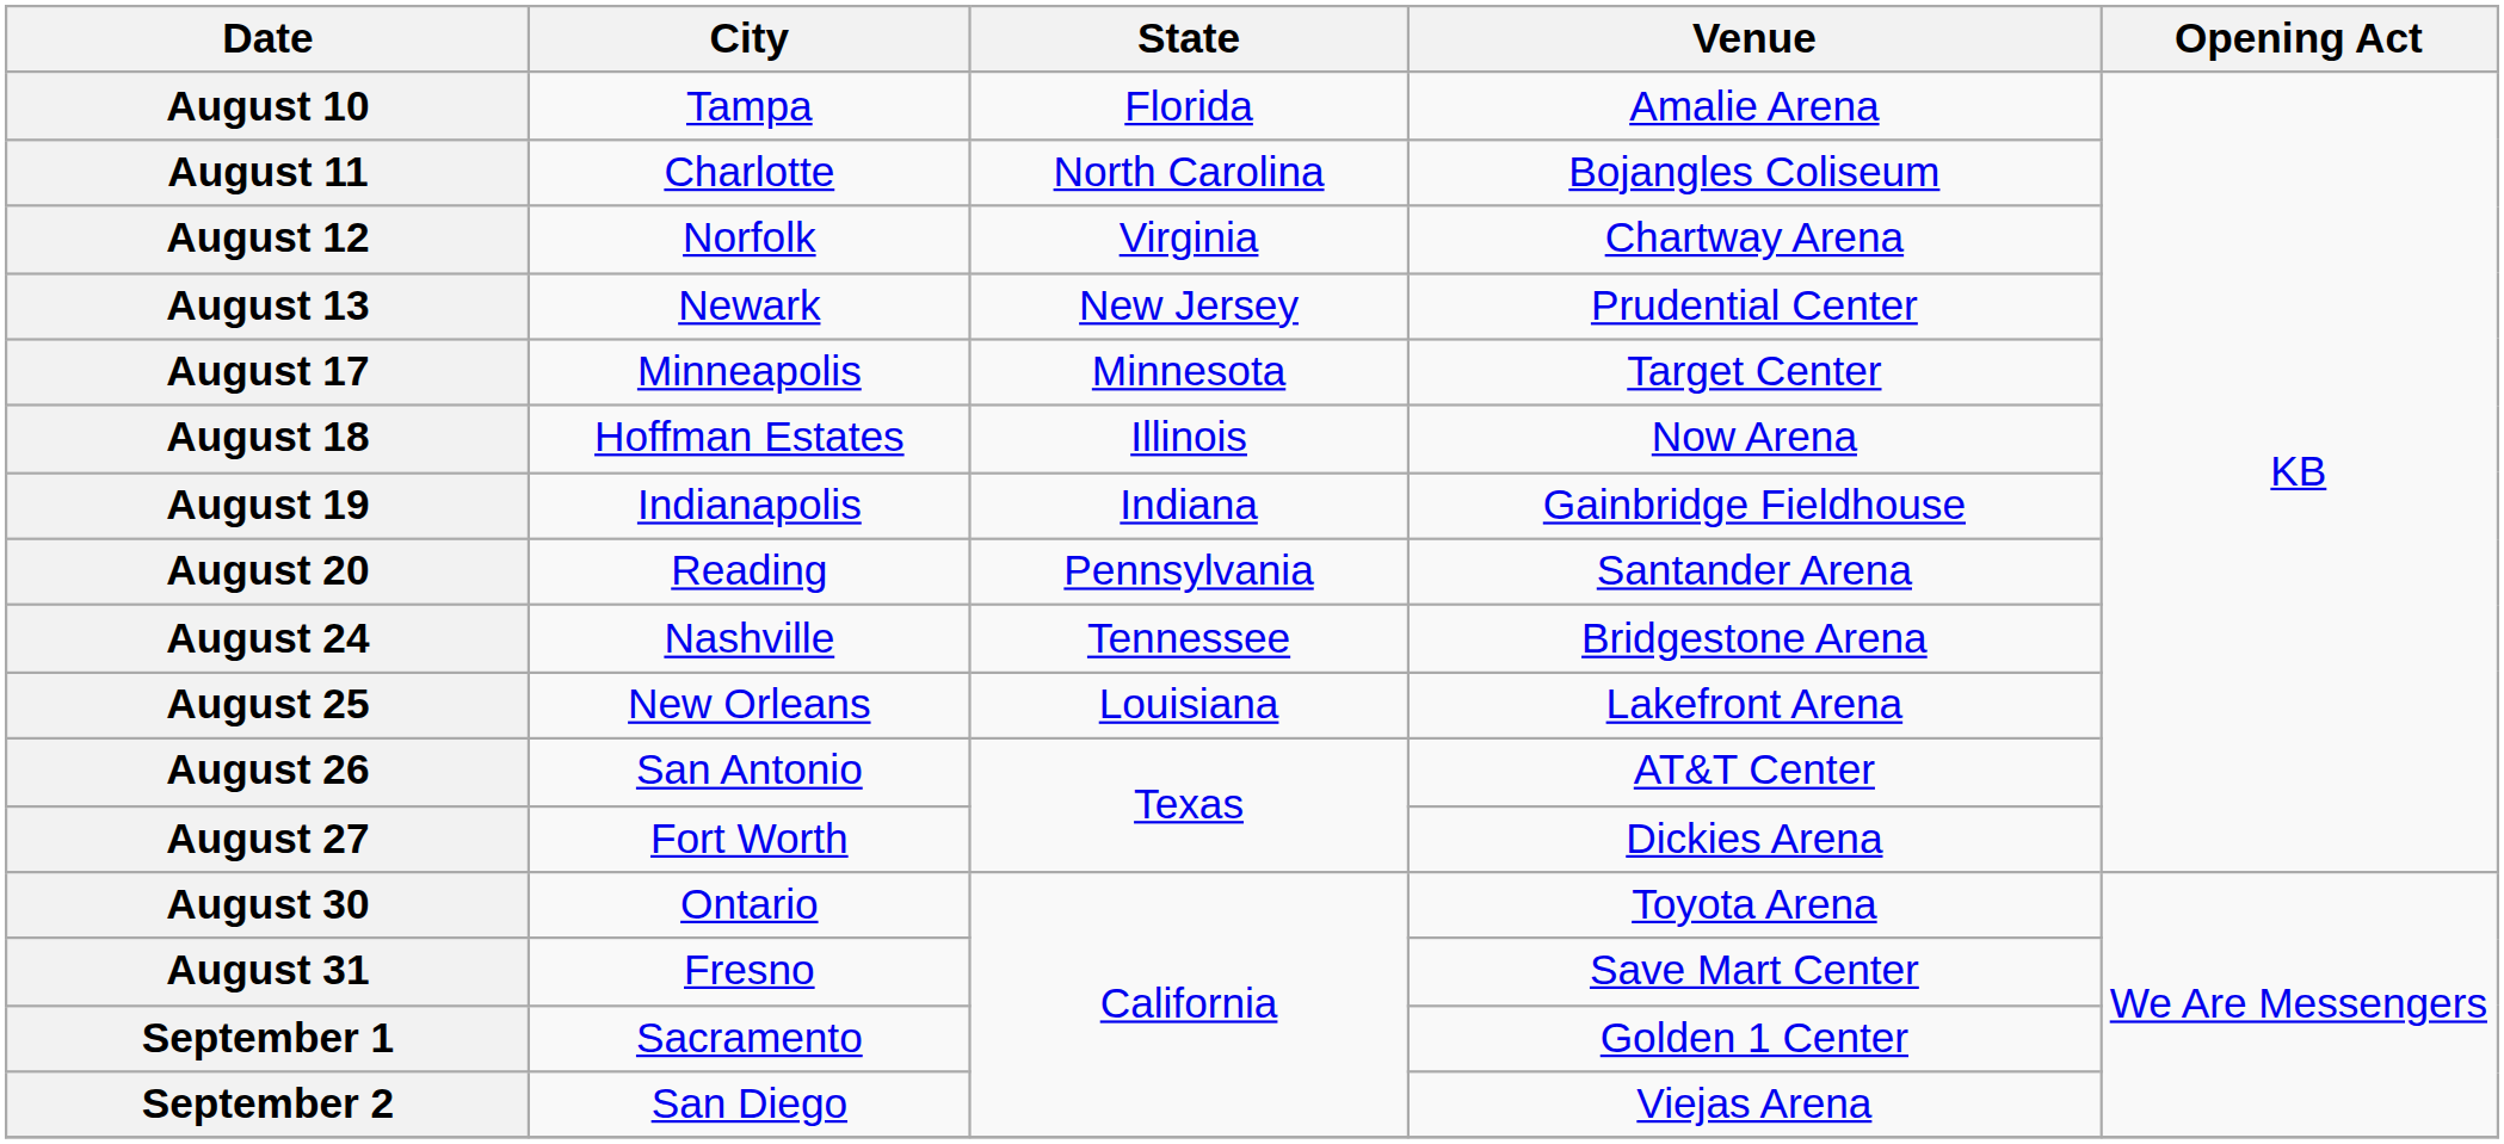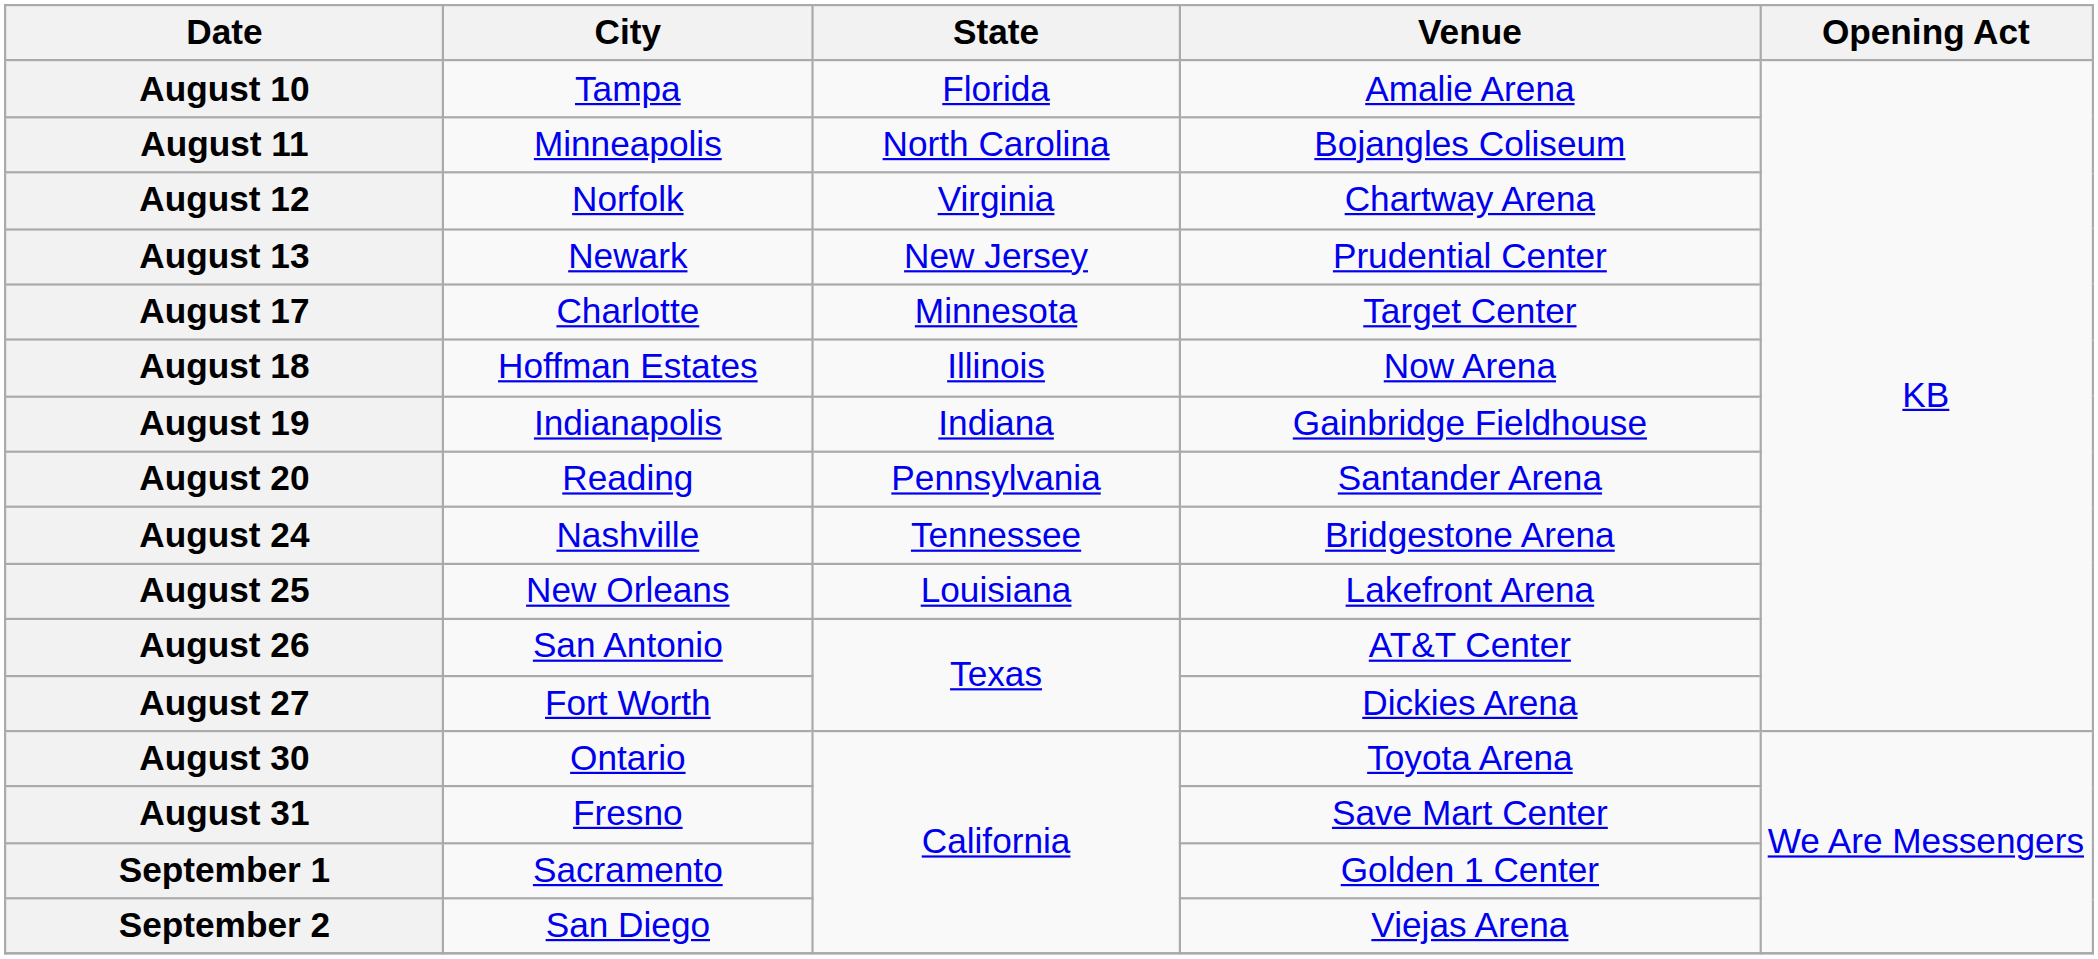August 11 | City: Charlotte -> Minneapolis
August 17 | City: Minneapolis -> Charlotte
